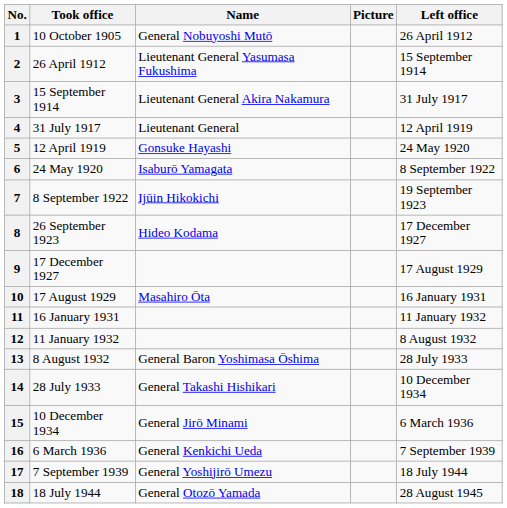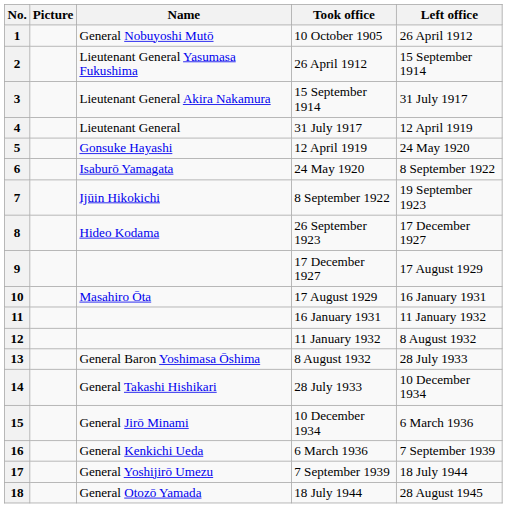columns swapped: Picture <-> Took office
